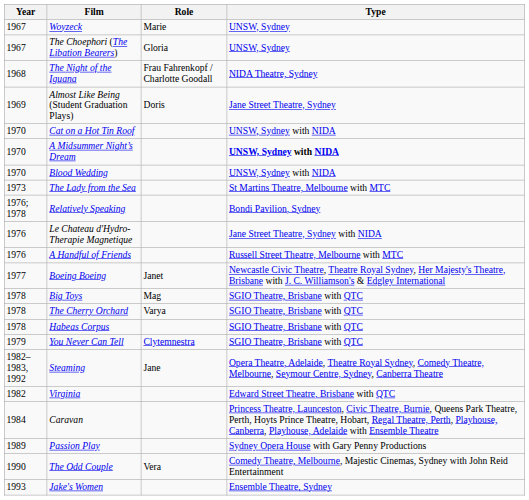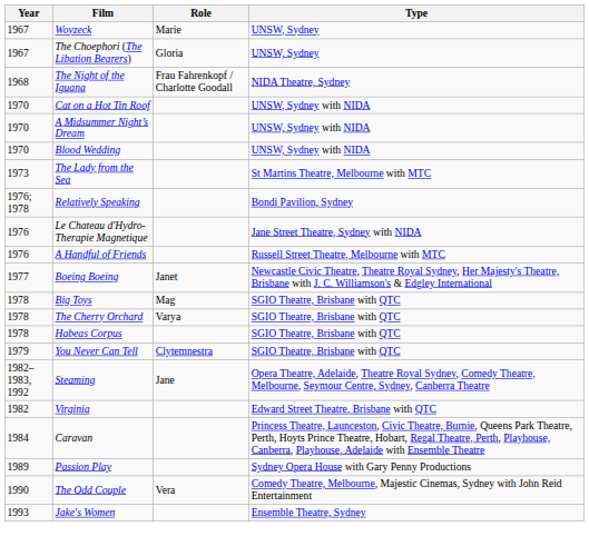- row: 1969 | Almost Like Being (Student Graduation Plays) | Doris | Jane Street Theatre, Sydney
A Midsummer Night’s Dream | Type: bold -> normal
